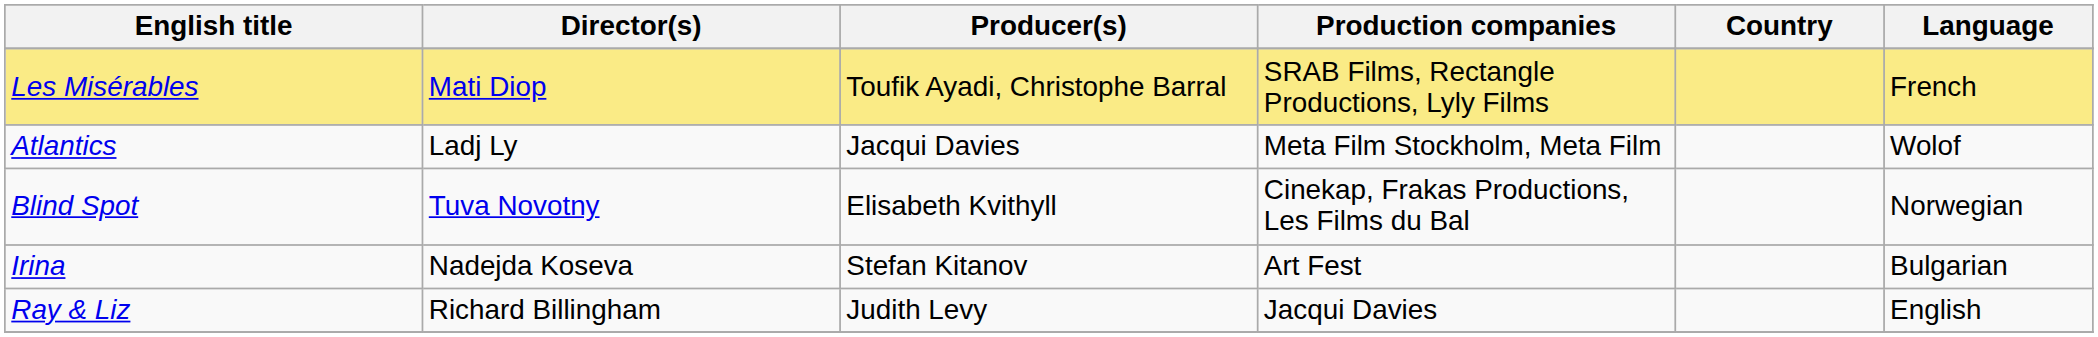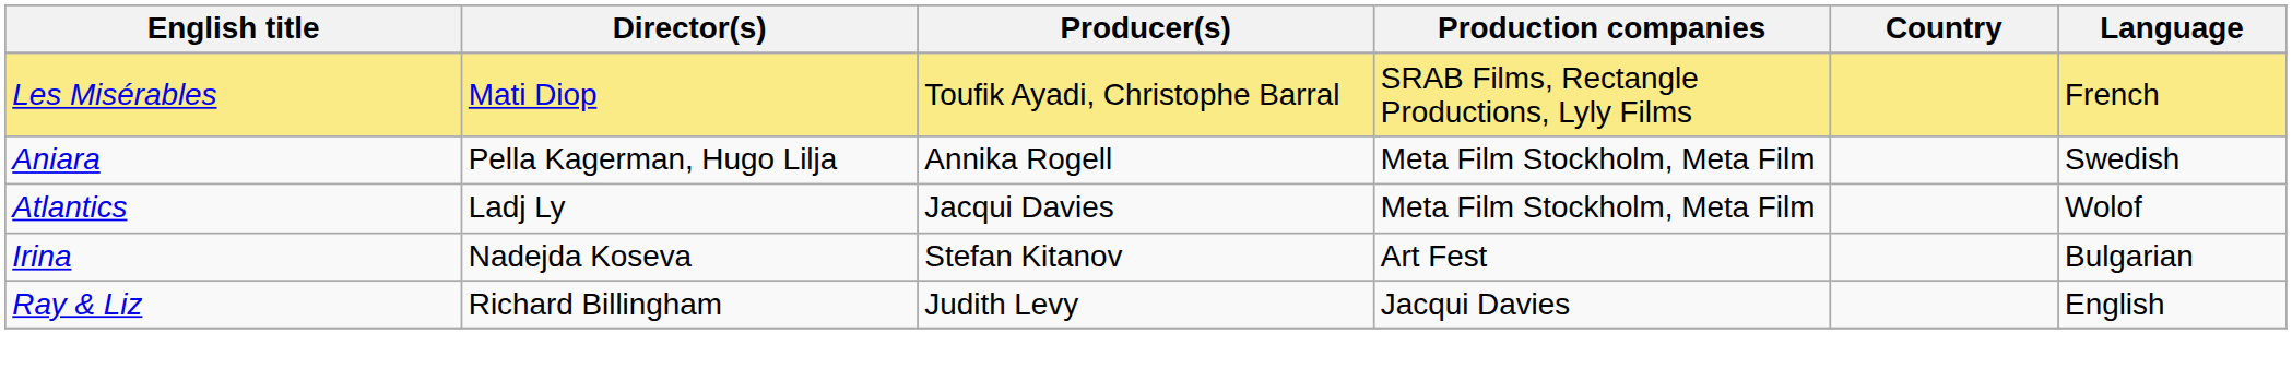+ row: Aniara | Pella Kagerman, Hugo Lilja | Annika Rogell | Meta Film Stockholm, Meta Film | Swedish
- row: Blind Spot | Tuva Novotny | Elisabeth Kvithyll | Cinekap, Frakas Productions, Les Films du Bal | Norwegian
